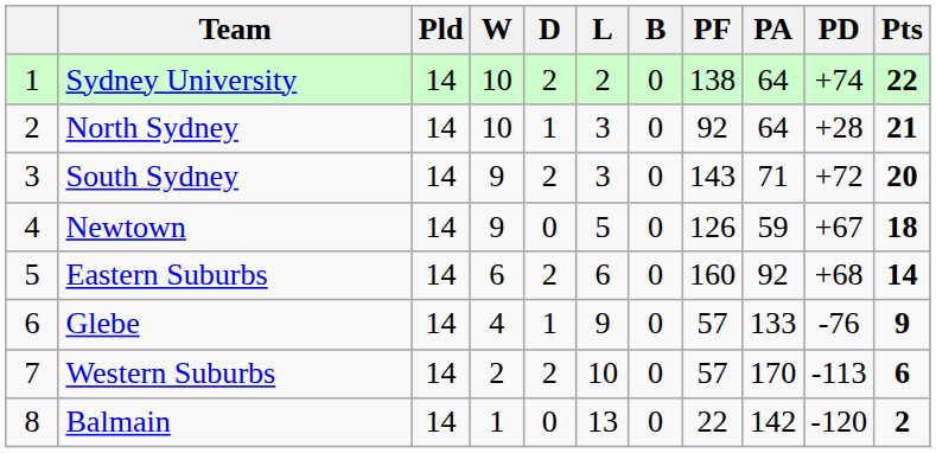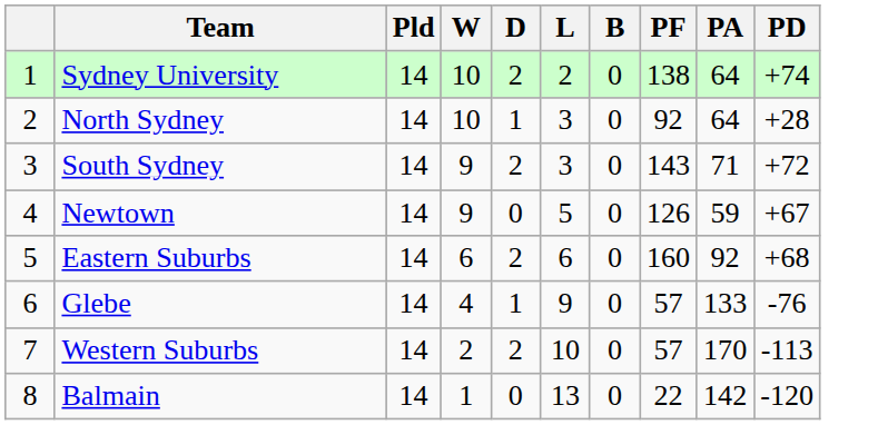- column: Pts | 22 | 21 | 20 | 18 | 14 | 9 | 6 | 2
